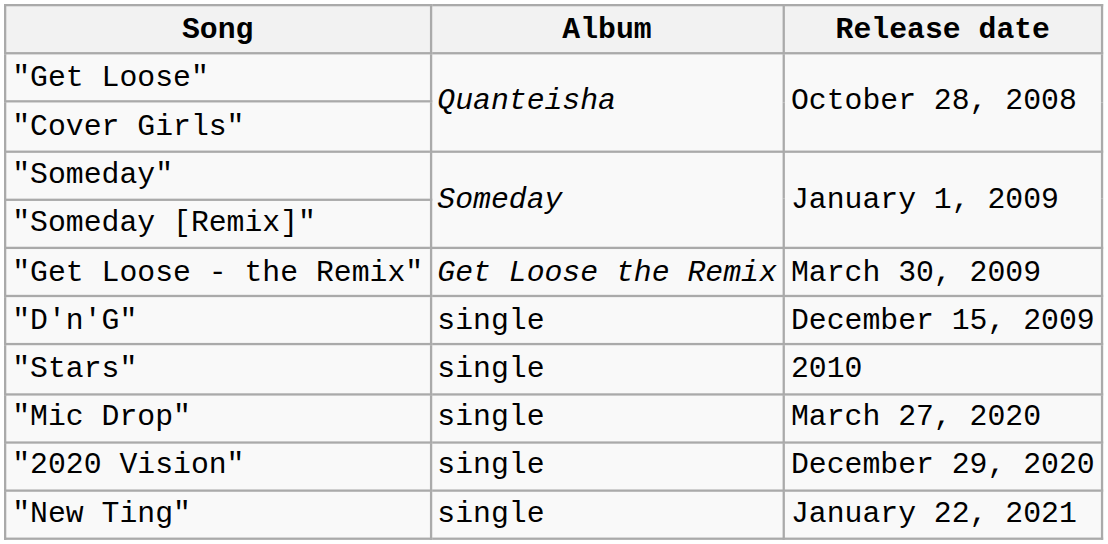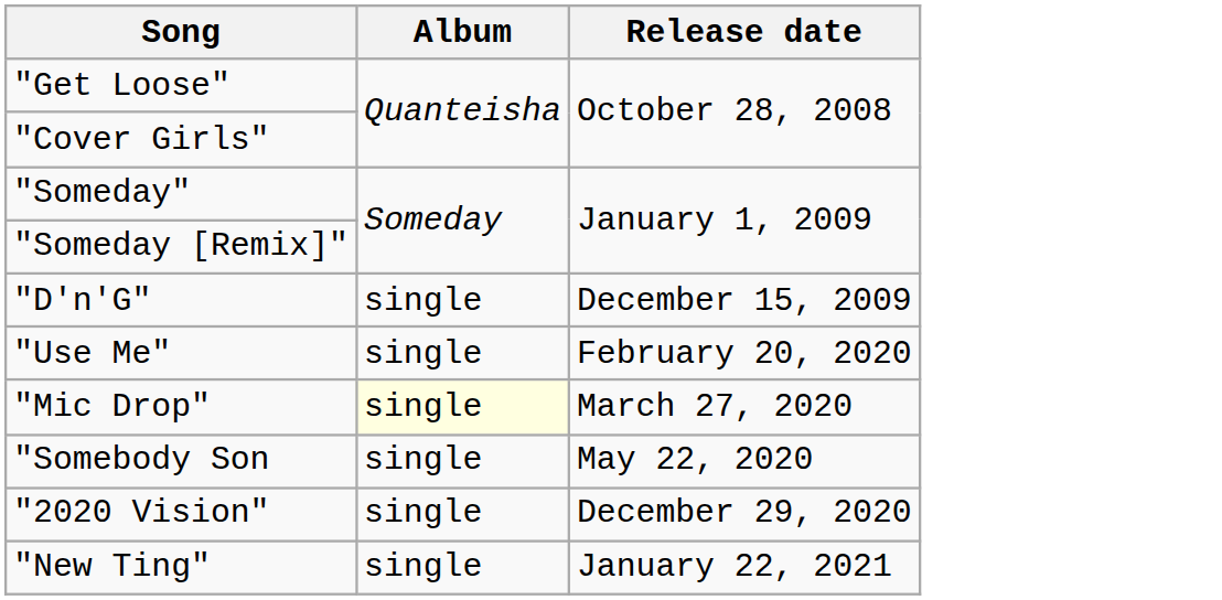- row: "Get Loose - the Remix" | Get Loose the Remix | March 30, 2009
- row: "Stars" | single | 2010
+ row: "Use Me" | single | February 20, 2020
"Mic Drop" | Album: no background -> lightyellow background
+ row: "Somebody Son | single | May 22, 2020
